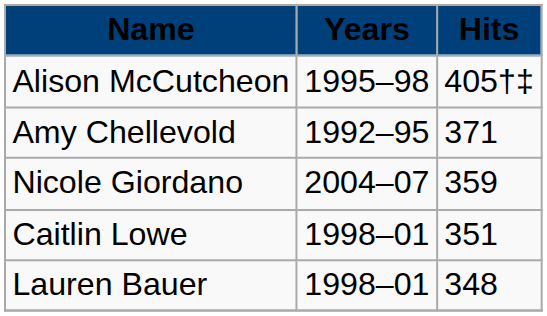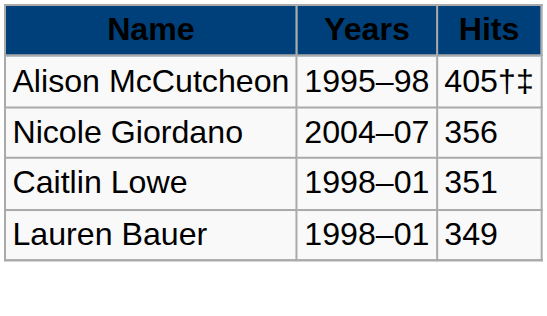- row: Amy Chellevold | 1992–95 | 371
Nicole Giordano | Hits: 359 -> 356
Lauren Bauer | Hits: 348 -> 349
